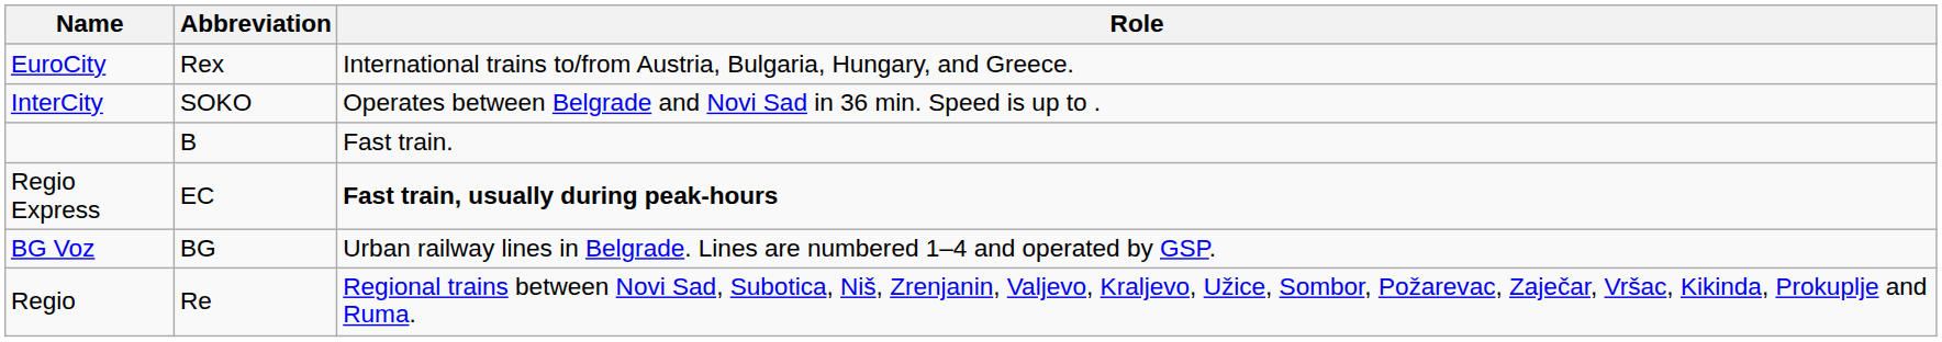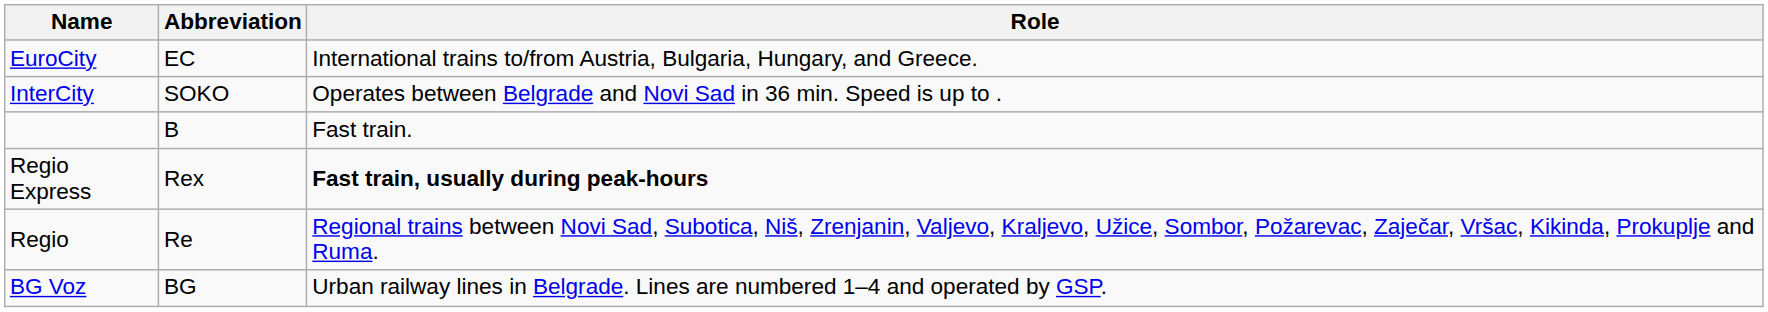EuroCity | Abbreviation: Rex -> EC
Regio Express | Abbreviation: EC -> Rex
rows swapped: Regio <-> BG Voz
